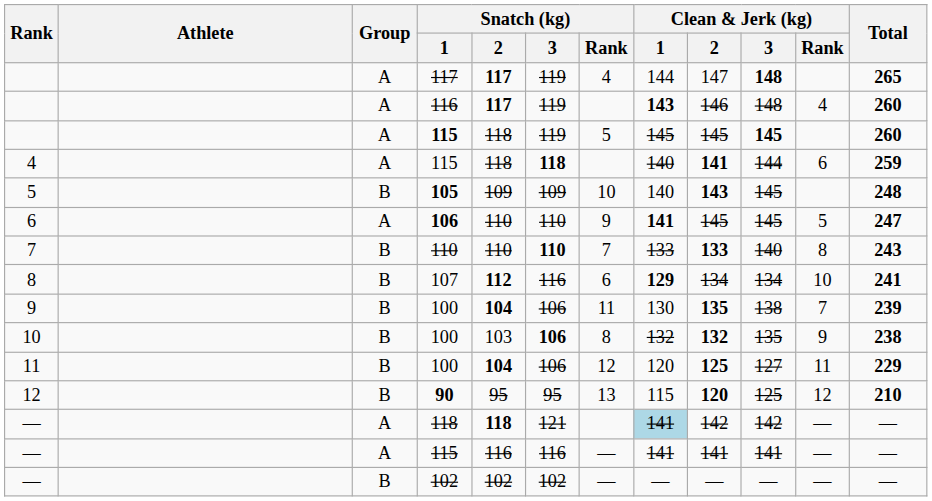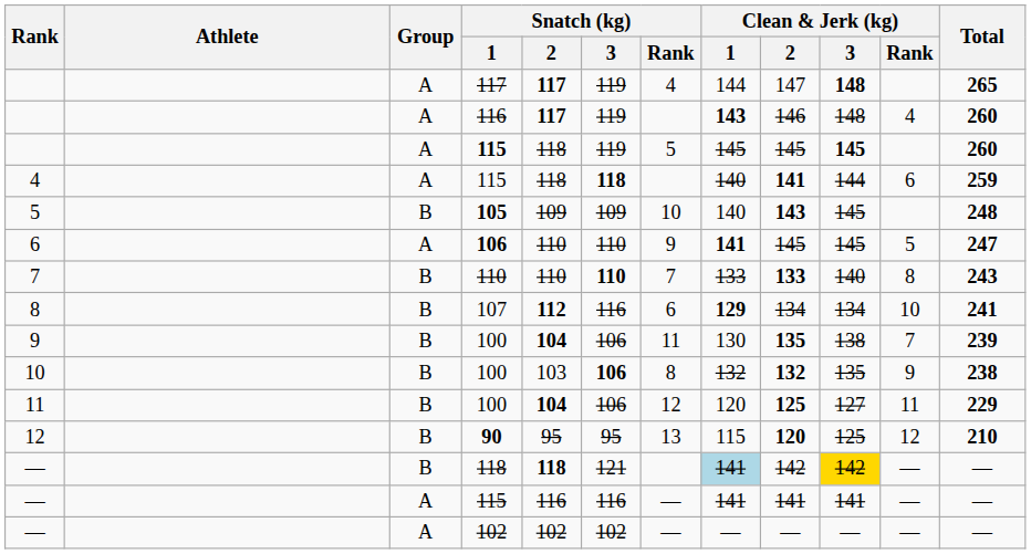— / 118 | Group: A -> B
— / 118 | Clean & Jerk (kg) / 3: no background -> gold background
— / 102 | Group: B -> A
